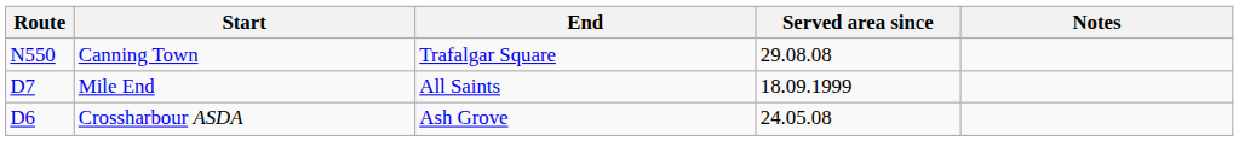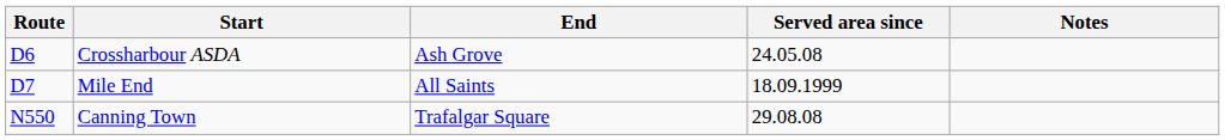rows swapped: Crossharbour ASDA <-> Canning Town
